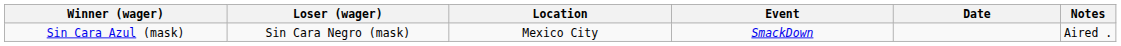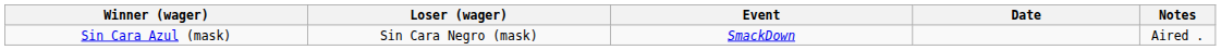- column: Location | Mexico City
